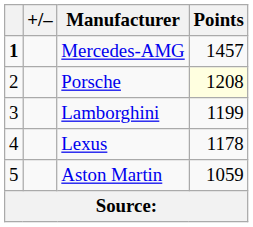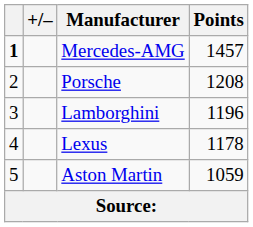Porsche | Points: lightyellow background -> no background
Lamborghini | Points: 1199 -> 1196
